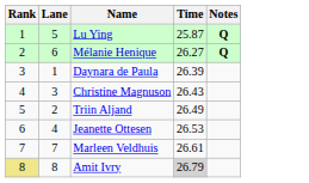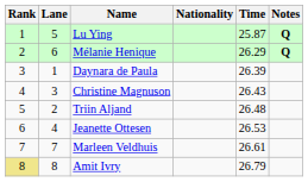+ column: Nationality
Mélanie Henique | Time: 26.27 -> 26.29
Triin Aljand | Time: 26.49 -> 26.48
Amit Ivry | Time: lightgrey background -> no background
